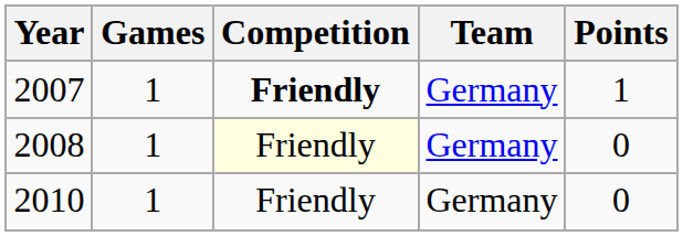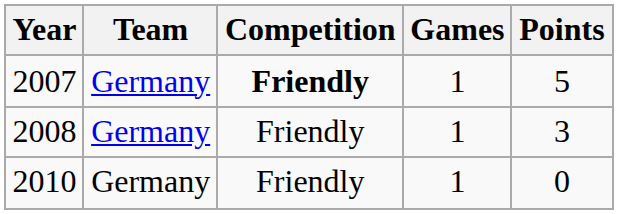columns swapped: Team <-> Games
2007 | Points: 1 -> 5
2008 | Competition: lightyellow background -> no background
2008 | Points: 0 -> 3
